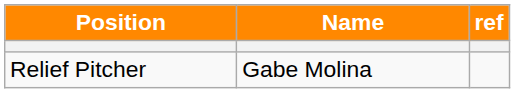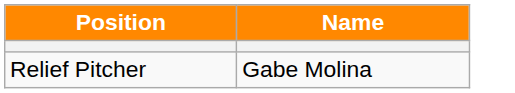- column: ref
